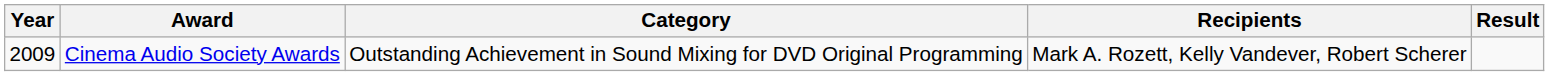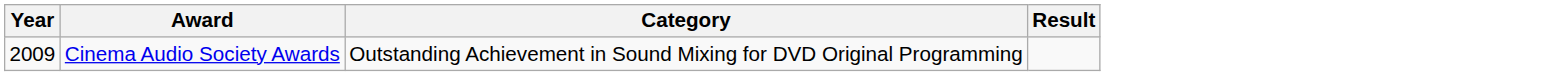- column: Recipients | Mark A. Rozett, Kelly Vandever, Robert Scherer
